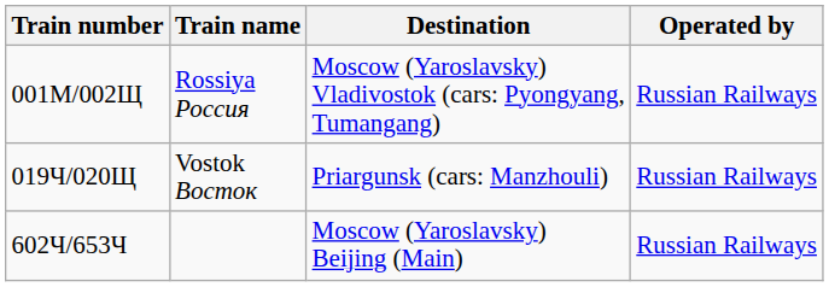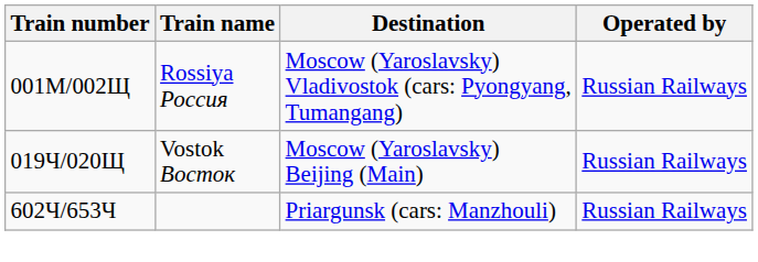019Ч/020Щ | Destination: Priargunsk (cars: Manzhouli) -> Moscow (Yaroslavsky) Beijing (Main)
602Ч/653Ч | Destination: Moscow (Yaroslavsky) Beijing (Main) -> Priargunsk (cars: Manzhouli)
